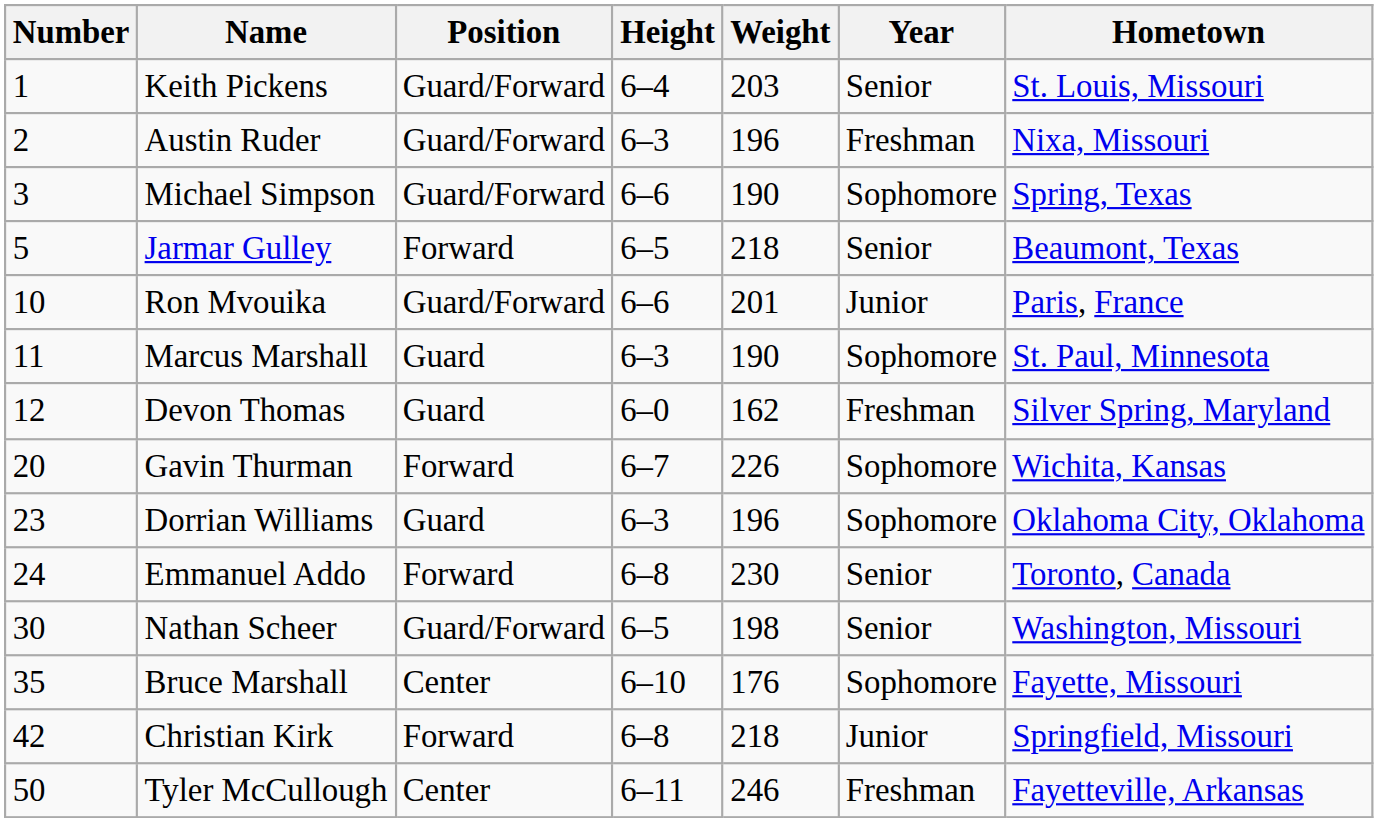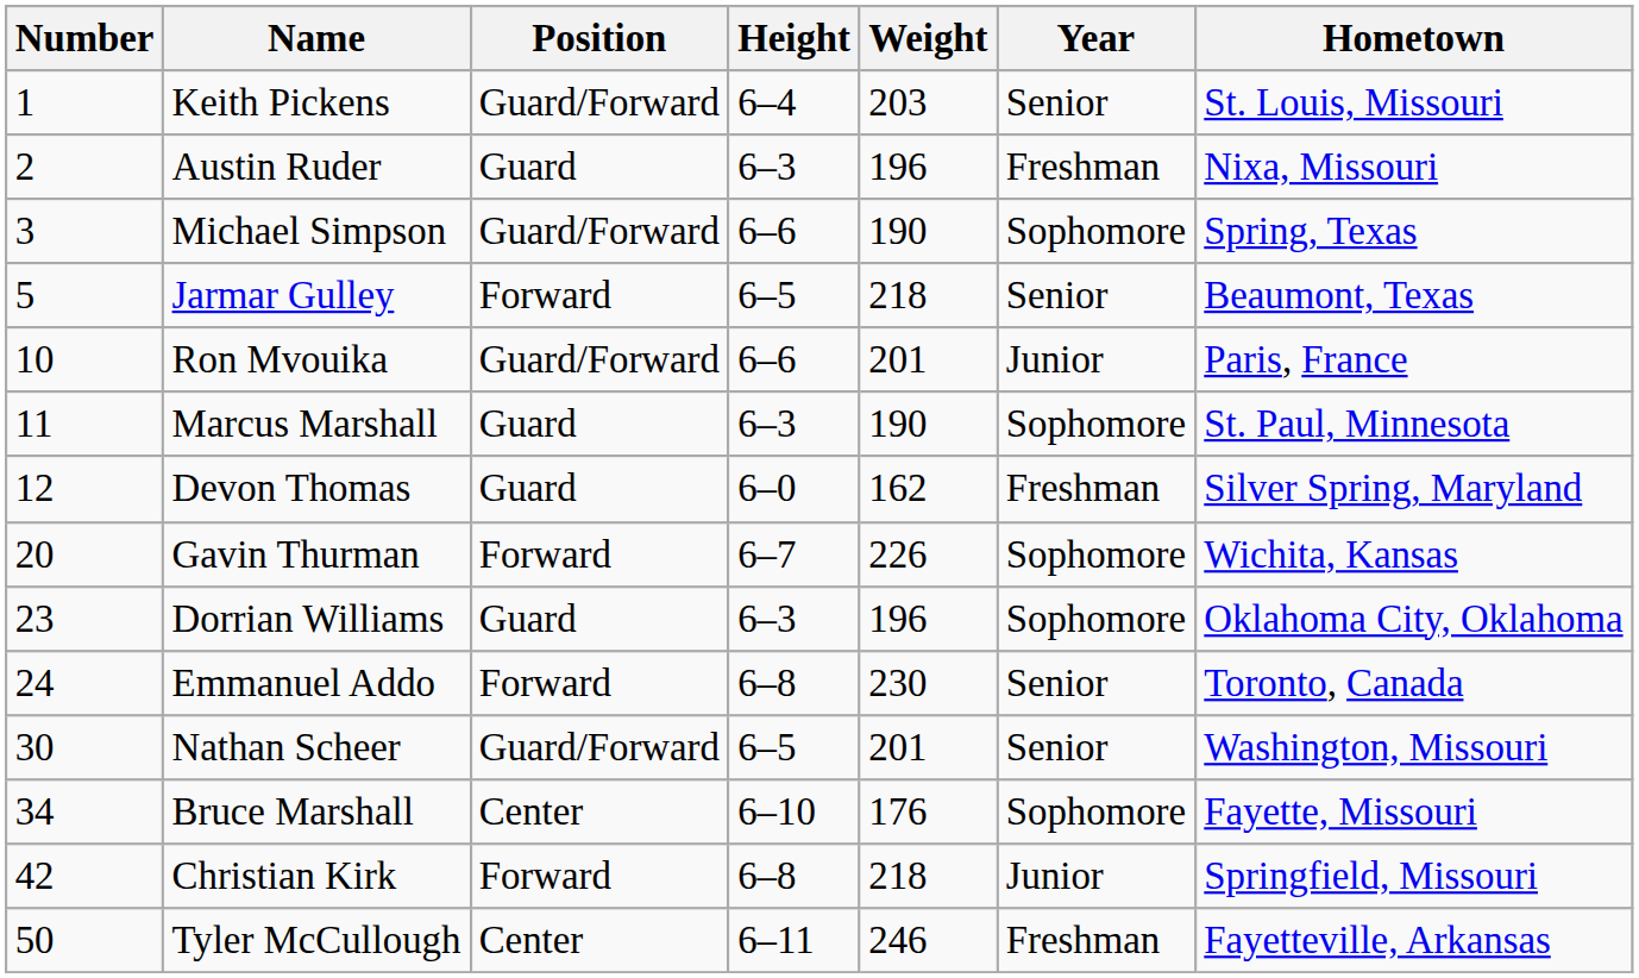Austin Ruder | Position: Guard/Forward -> Guard
Nathan Scheer | Weight: 198 -> 201
Bruce Marshall | Number: 35 -> 34
